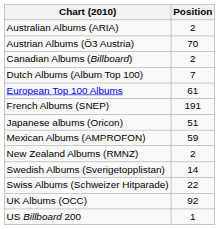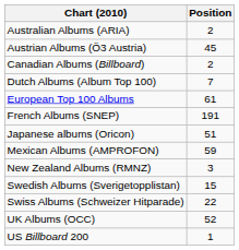Austrian Albums (Ö3 Austria) | Position: 70 -> 45
New Zealand Albums (RMNZ) | Position: 2 -> 3
Swedish Albums (Sverigetopplistan) | Position: 14 -> 15
UK Albums (OCC) | Position: 92 -> 52
